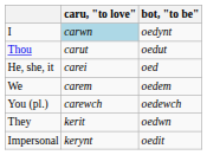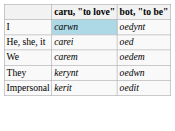- row: Thou | carut | oedut
- row: You (pl.) | carewch | oedewch
They | caru, "to love": kerit -> kerynt
Impersonal | caru, "to love": kerynt -> kerit
